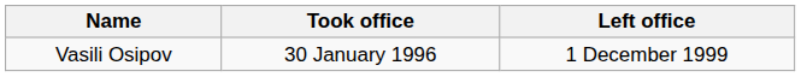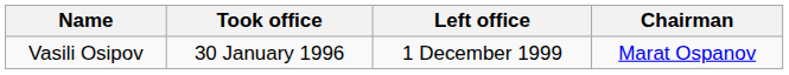+ column: Chairman | Marat Ospanov
